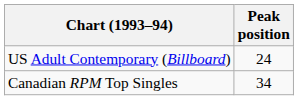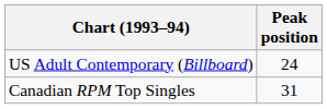Canadian RPM Top Singles | Peak position: 34 -> 31
